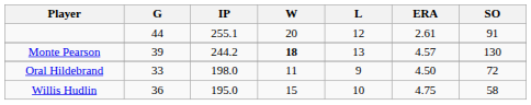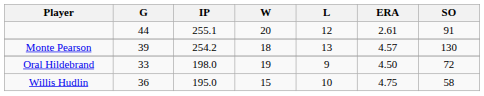Monte Pearson | IP: 244.2 -> 254.2
Monte Pearson | W: bold -> normal
Oral Hildebrand | W: 11 -> 19
